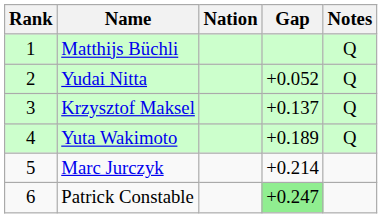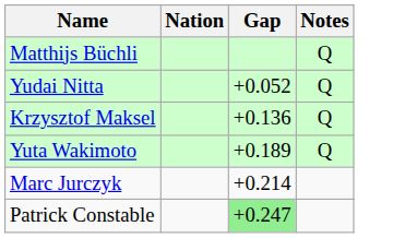- column: Rank | 1 | 2 | 3 | 4 | 5 | 6
Krzysztof Maksel | Gap: +0.137 -> +0.136
